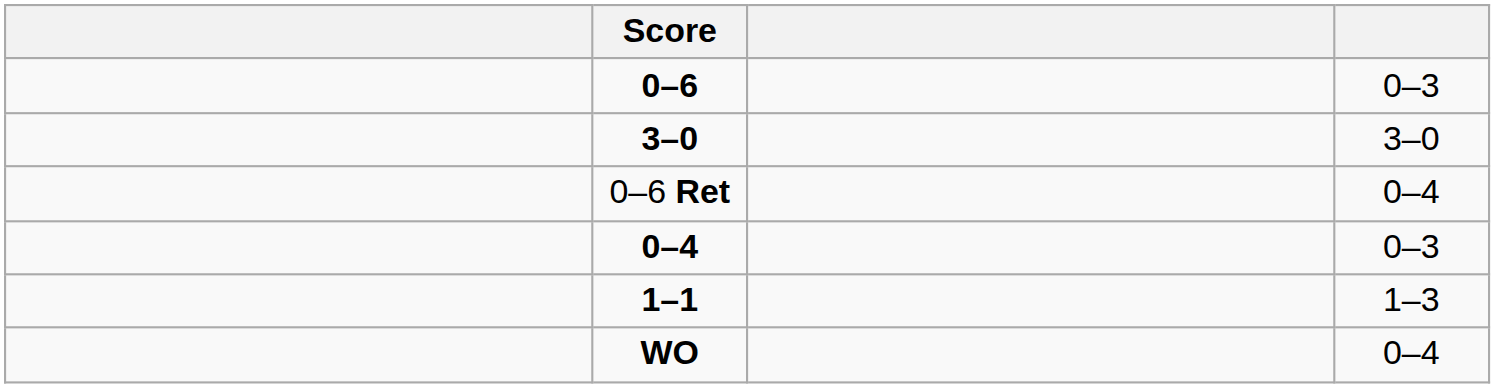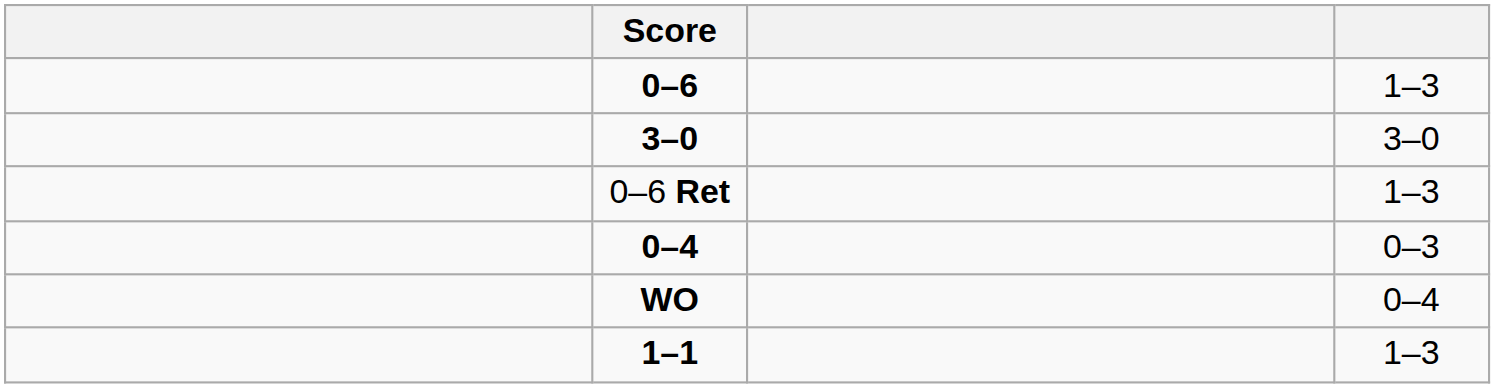0–6 | column 4: 0–3 -> 1–3
0–6 Ret | column 4: 0–4 -> 1–3
rows swapped: WO <-> 1–1
